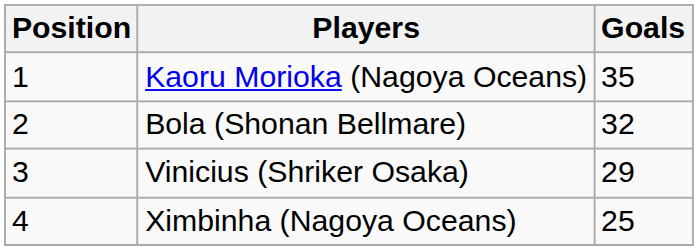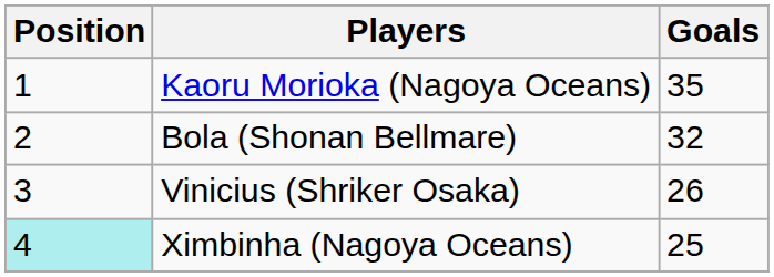Vinicius (Shriker Osaka) | Goals: 29 -> 26
Ximbinha (Nagoya Oceans) | Position: no background -> paleturquoise background
